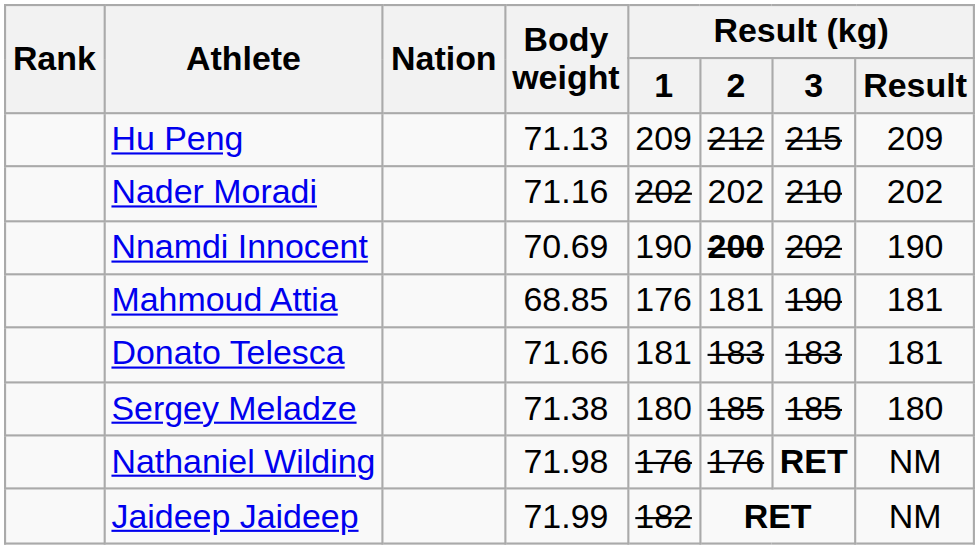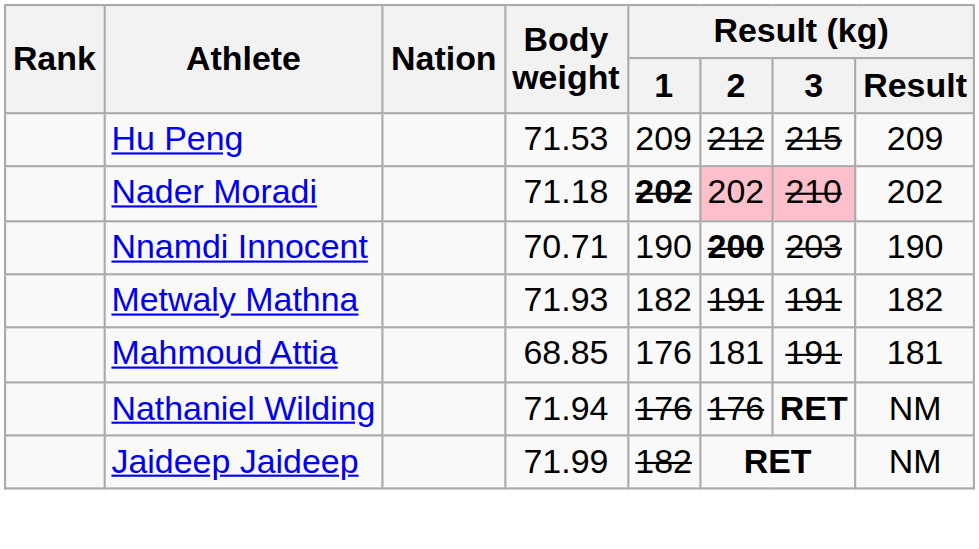Hu Peng | Body weight: 71.13 -> 71.53
Nader Moradi | Body weight: 71.16 -> 71.18
Nader Moradi | Result (kg) / 1: normal -> bold
Nader Moradi | Result (kg) / 2: no background -> pink background
Nader Moradi | Result (kg) / 3: no background -> pink background
Nnamdi Innocent | Body weight: 70.69 -> 70.71
Nnamdi Innocent | Result (kg) / 3: 202 -> 203
+ row: Metwaly Mathna | 71.93 | 182 | 191 | 191 | 182
Mahmoud Attia | Result (kg) / 3: 190 -> 191
- row: Donato Telesca | 71.66 | 181 | 183 | 183 | 181
- row: Sergey Meladze | 71.38 | 180 | 185 | 185 | 180
Nathaniel Wilding | Body weight: 71.98 -> 71.94
